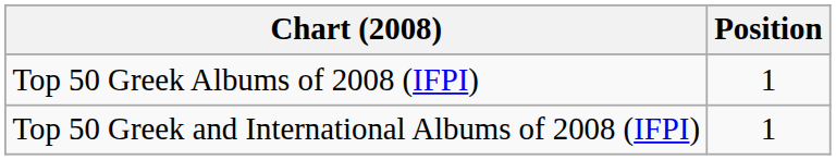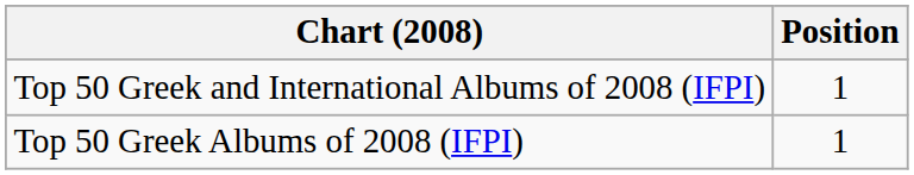rows swapped: Top 50 Greek Albums of 2008 (IFPI) <-> Top 50 Greek and International Albums of 2008 (IFPI)
